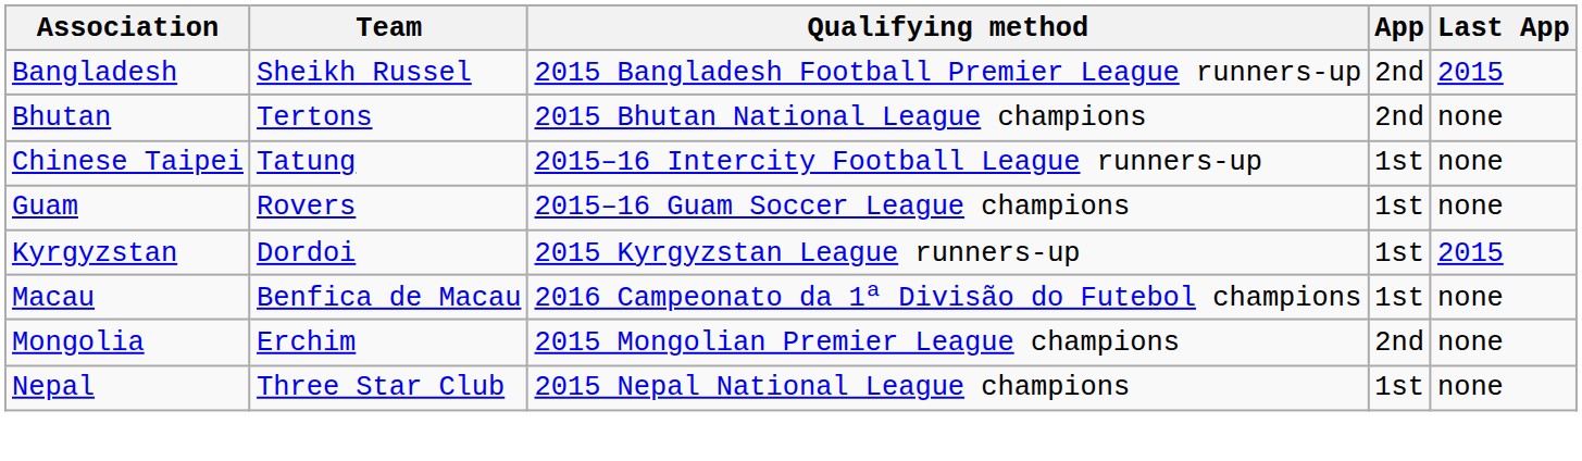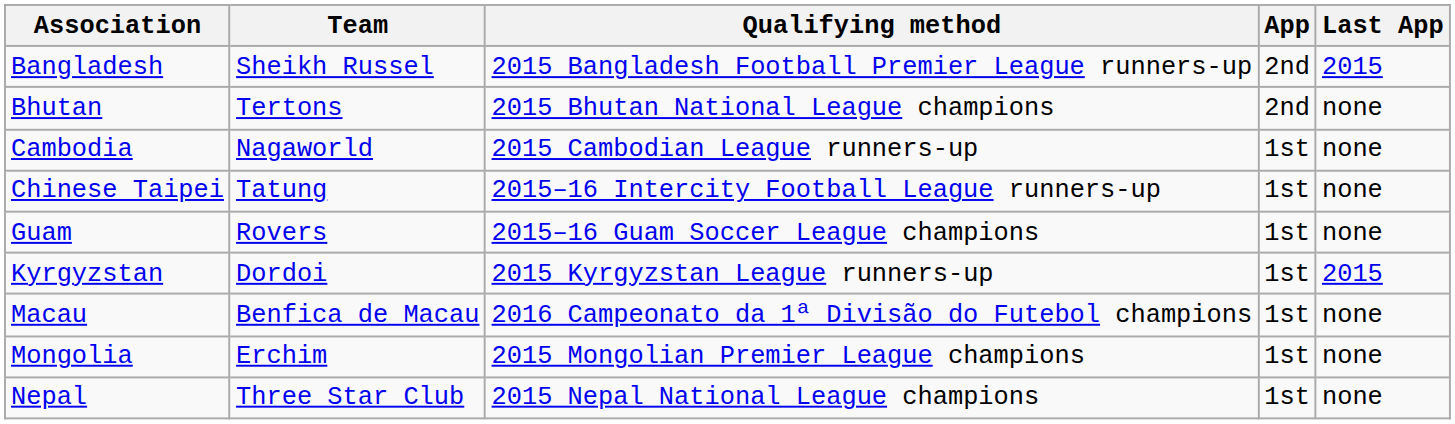+ row: Cambodia | Nagaworld | 2015 Cambodian League runners-up | 1st | none
Mongolia | App: 2nd -> 1st
